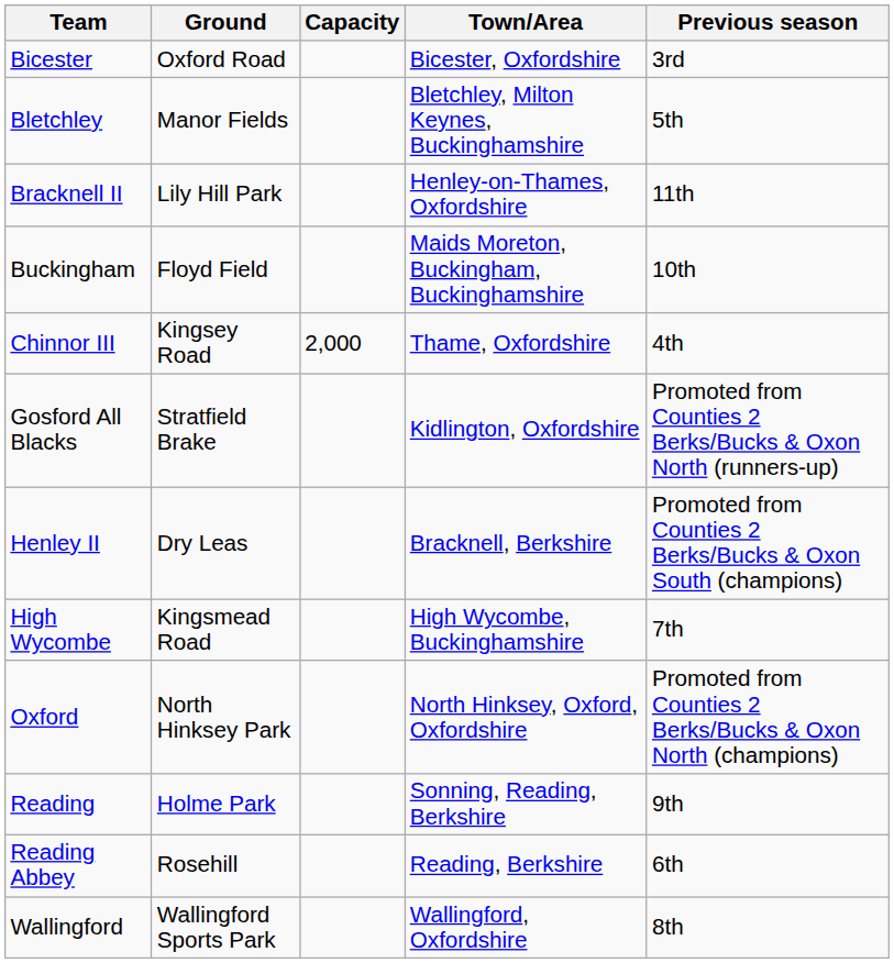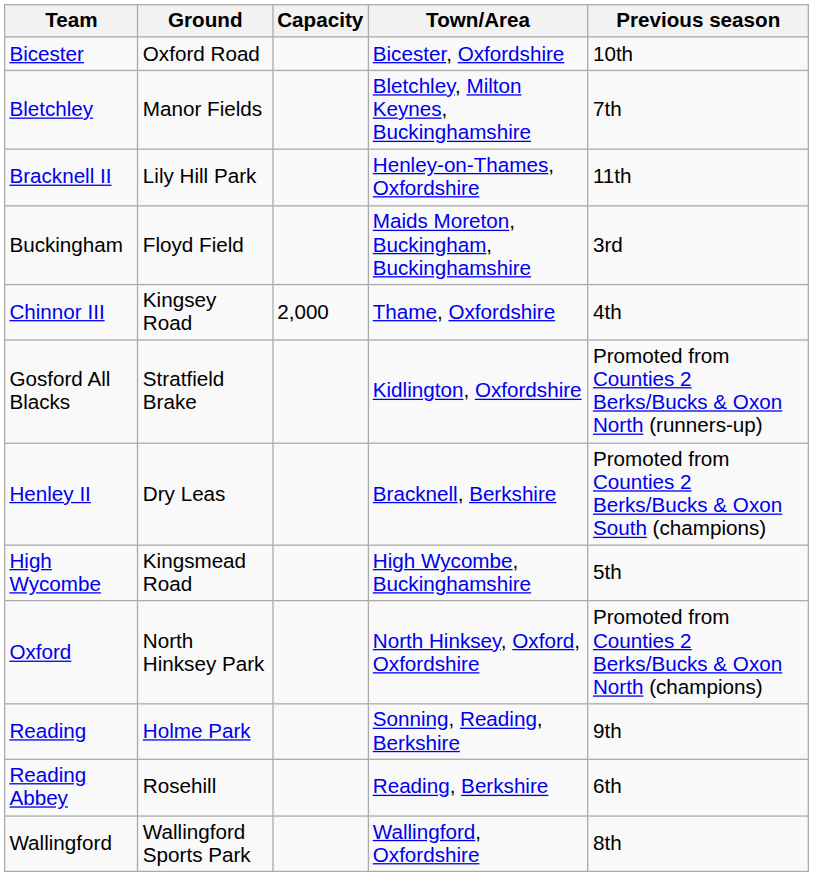Bicester | Previous season: 3rd -> 10th
Bletchley | Previous season: 5th -> 7th
Buckingham | Previous season: 10th -> 3rd
High Wycombe | Previous season: 7th -> 5th
